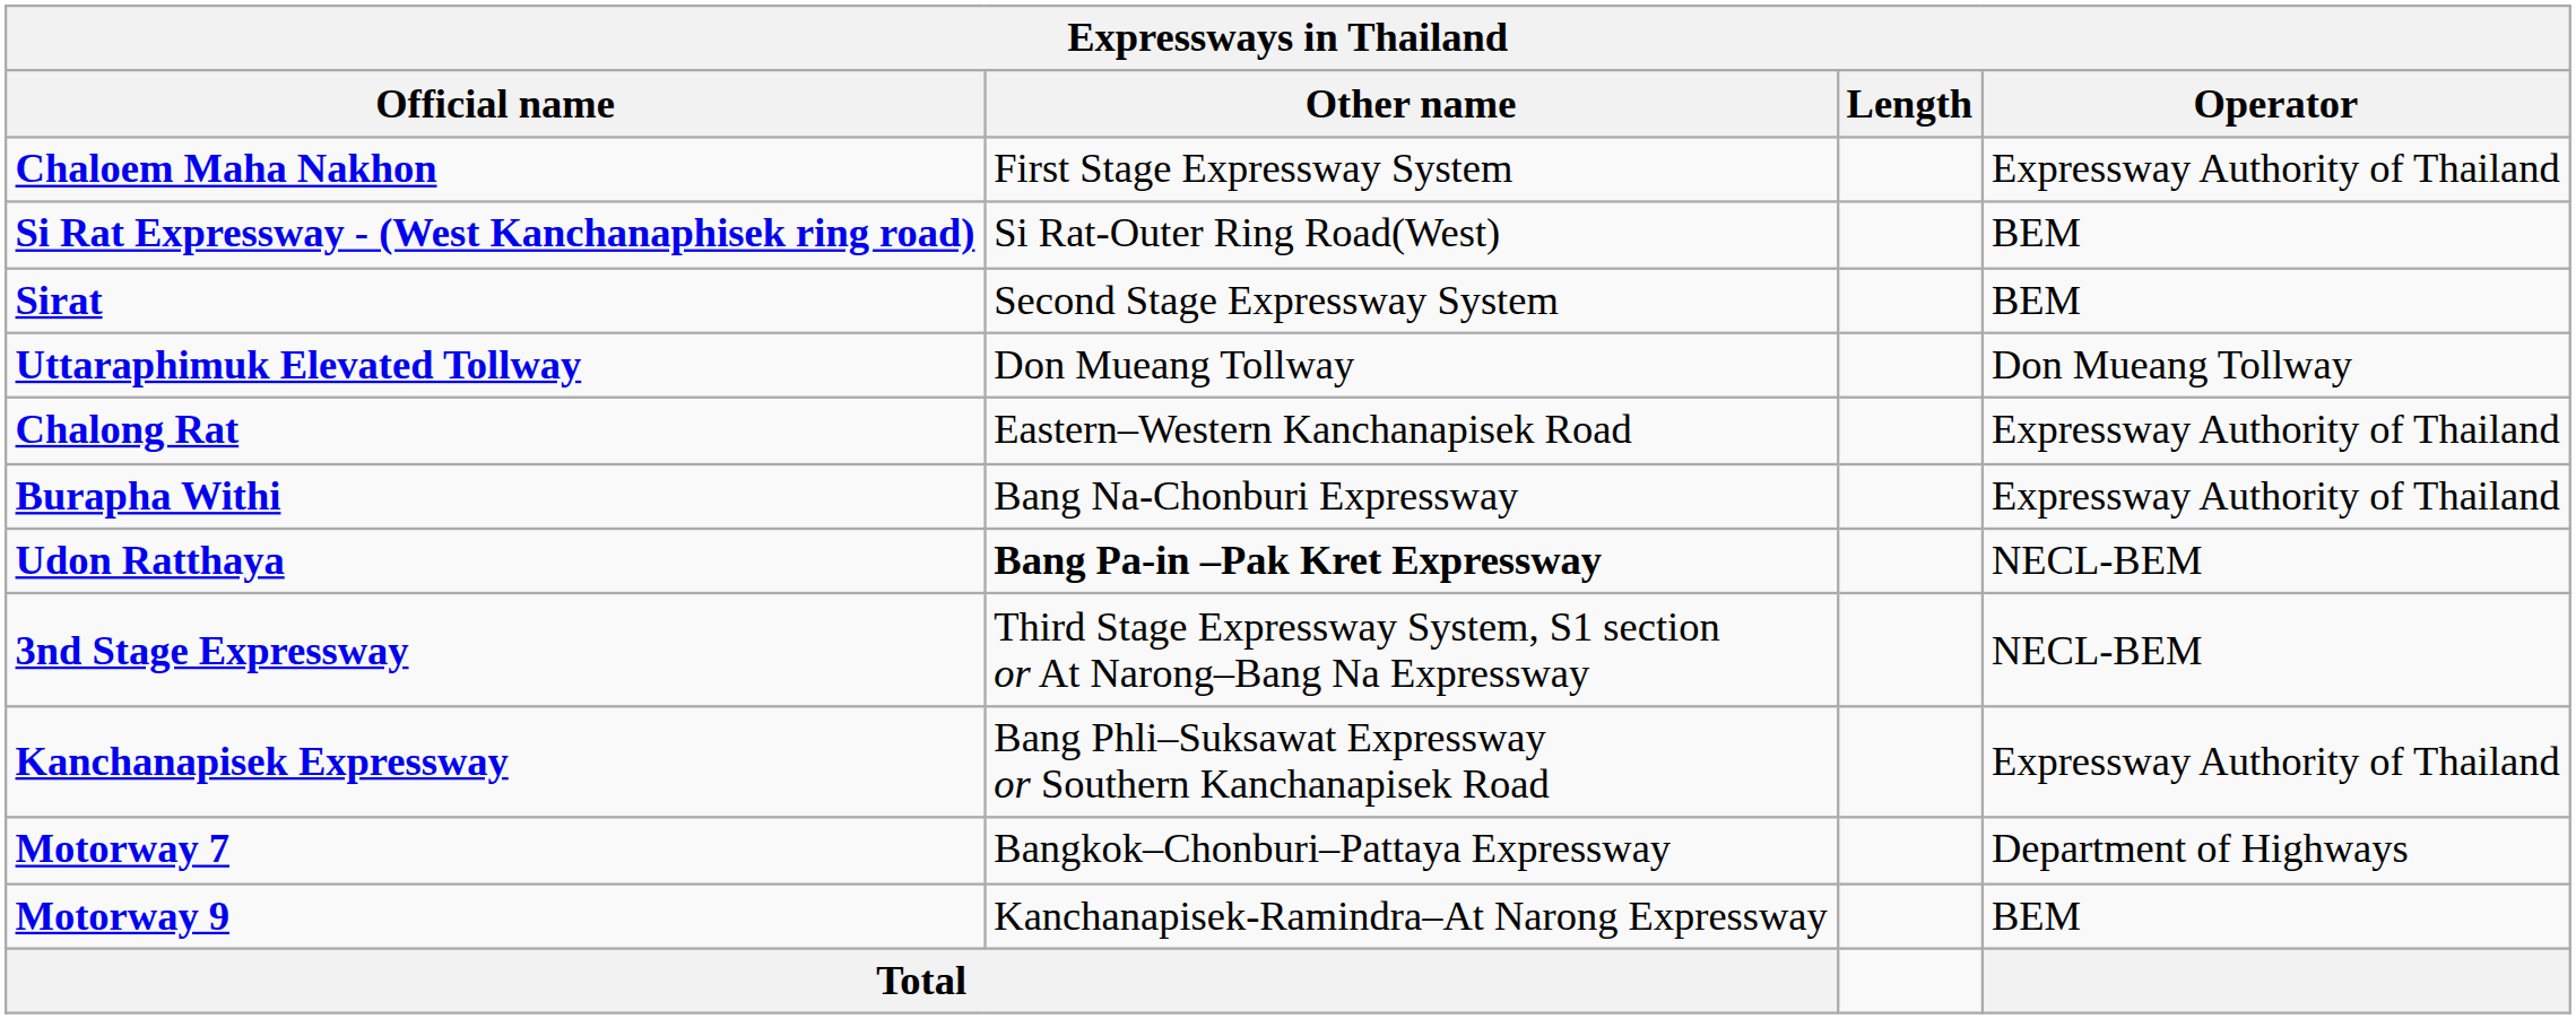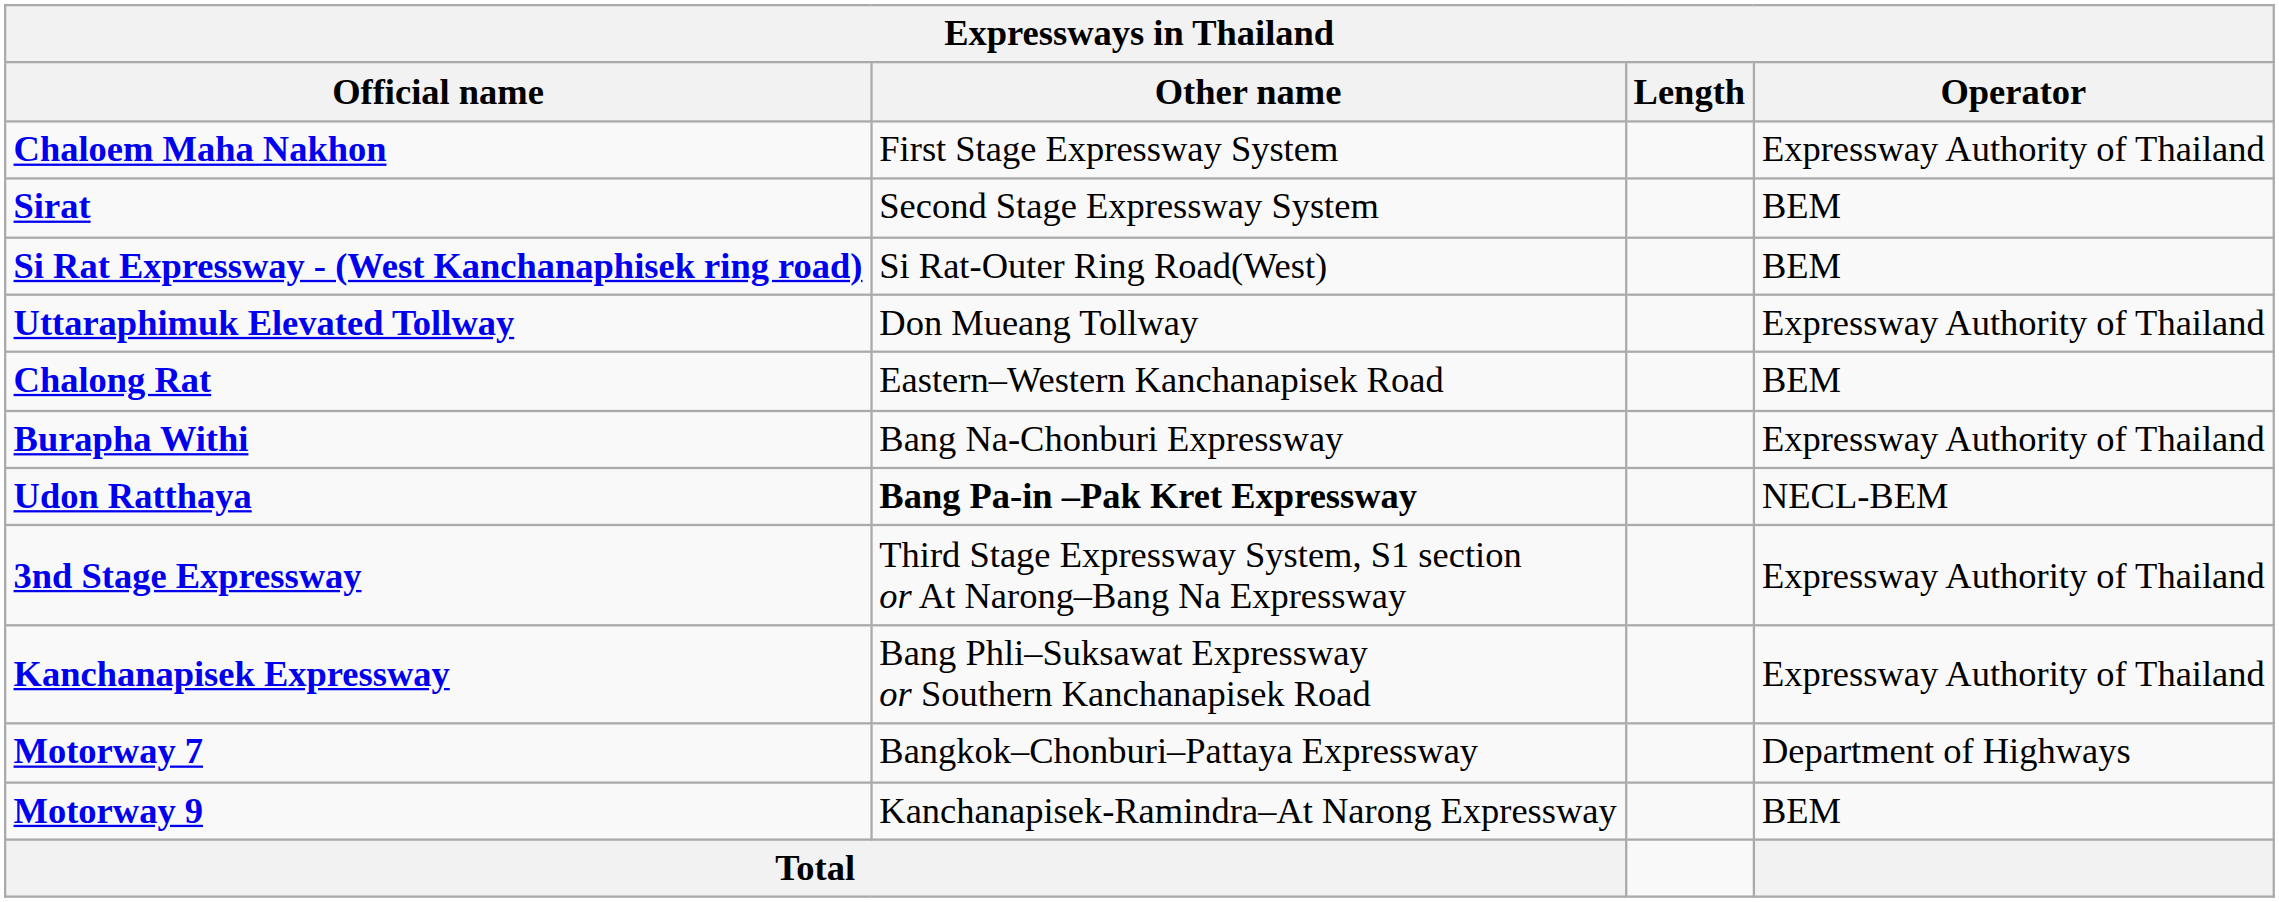rows swapped: Sirat <-> Si Rat Expressway - (West Kanchanaphisek ring road)
Uttaraphimuk Elevated Tollway | Operator: Don Mueang Tollway -> Expressway Authority of Thailand
Chalong Rat | Operator: Expressway Authority of Thailand -> BEM
3nd Stage Expressway | Operator: NECL-BEM -> Expressway Authority of Thailand
